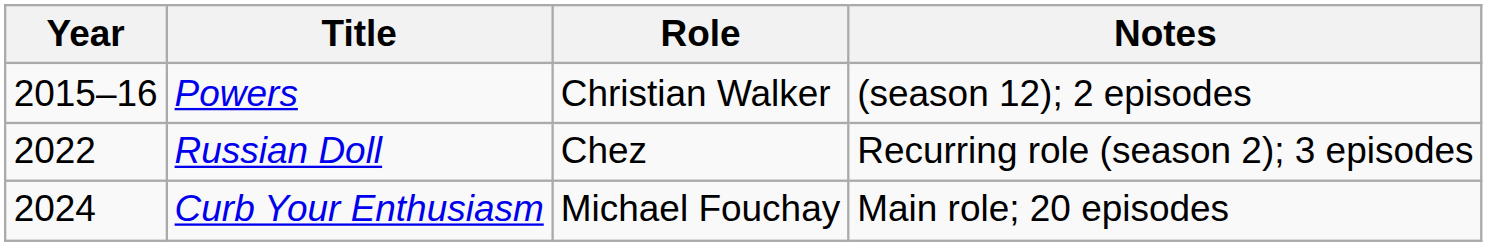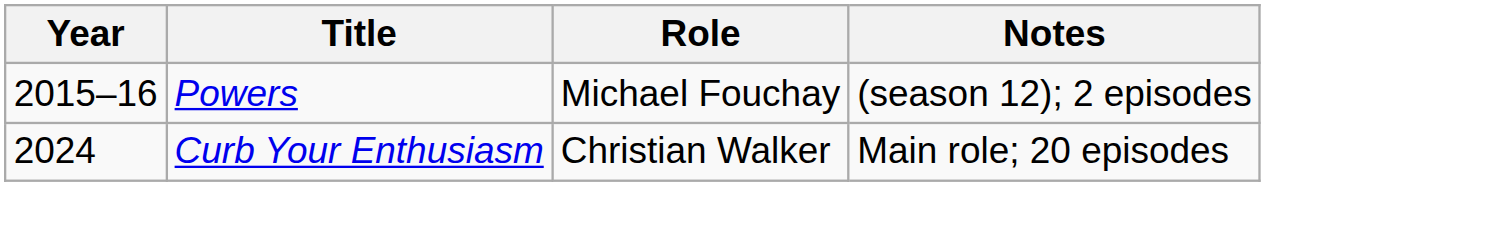Powers | Role: Christian Walker -> Michael Fouchay
- row: 2022 | Russian Doll | Chez | Recurring role (season 2); 3 episodes
Curb Your Enthusiasm | Role: Michael Fouchay -> Christian Walker
